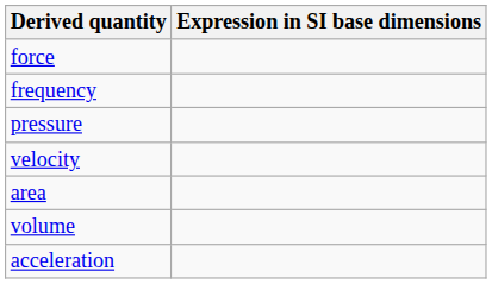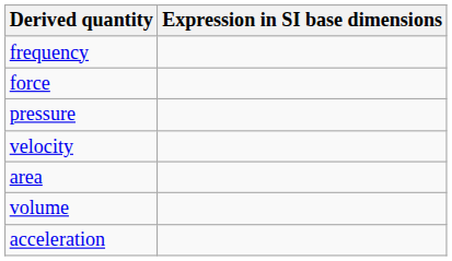rows swapped: frequency <-> force
